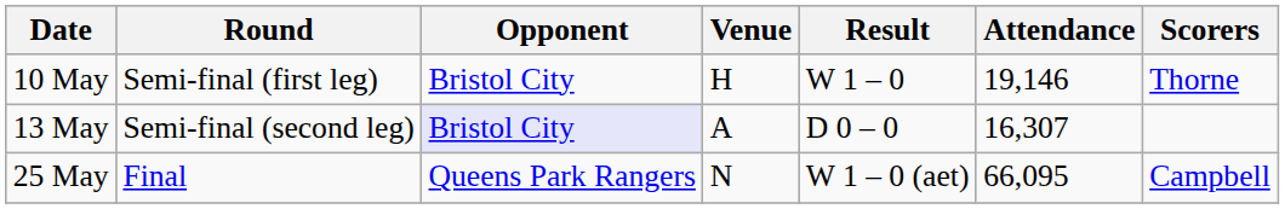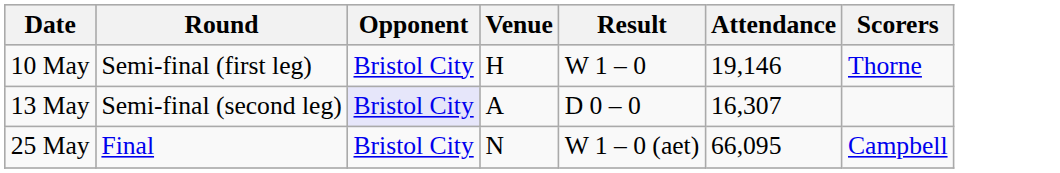25 May | Opponent: Queens Park Rangers -> Bristol City
